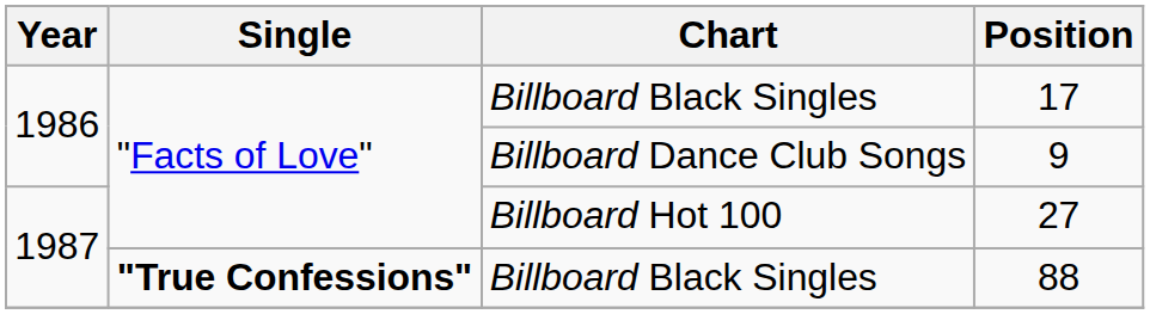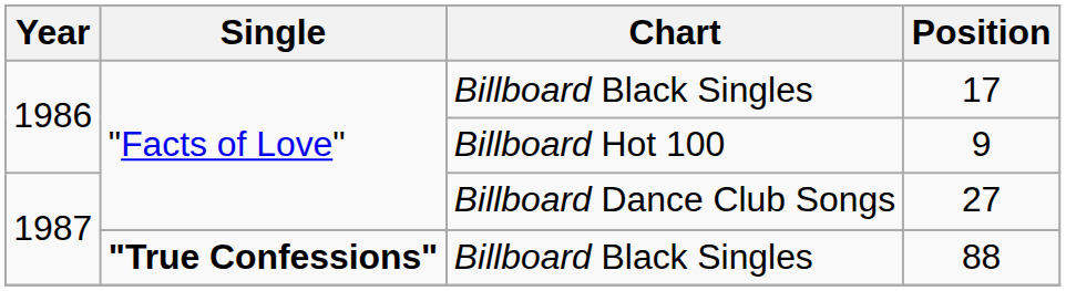9 | Chart: Billboard Dance Club Songs -> Billboard Hot 100
27 | Chart: Billboard Hot 100 -> Billboard Dance Club Songs
